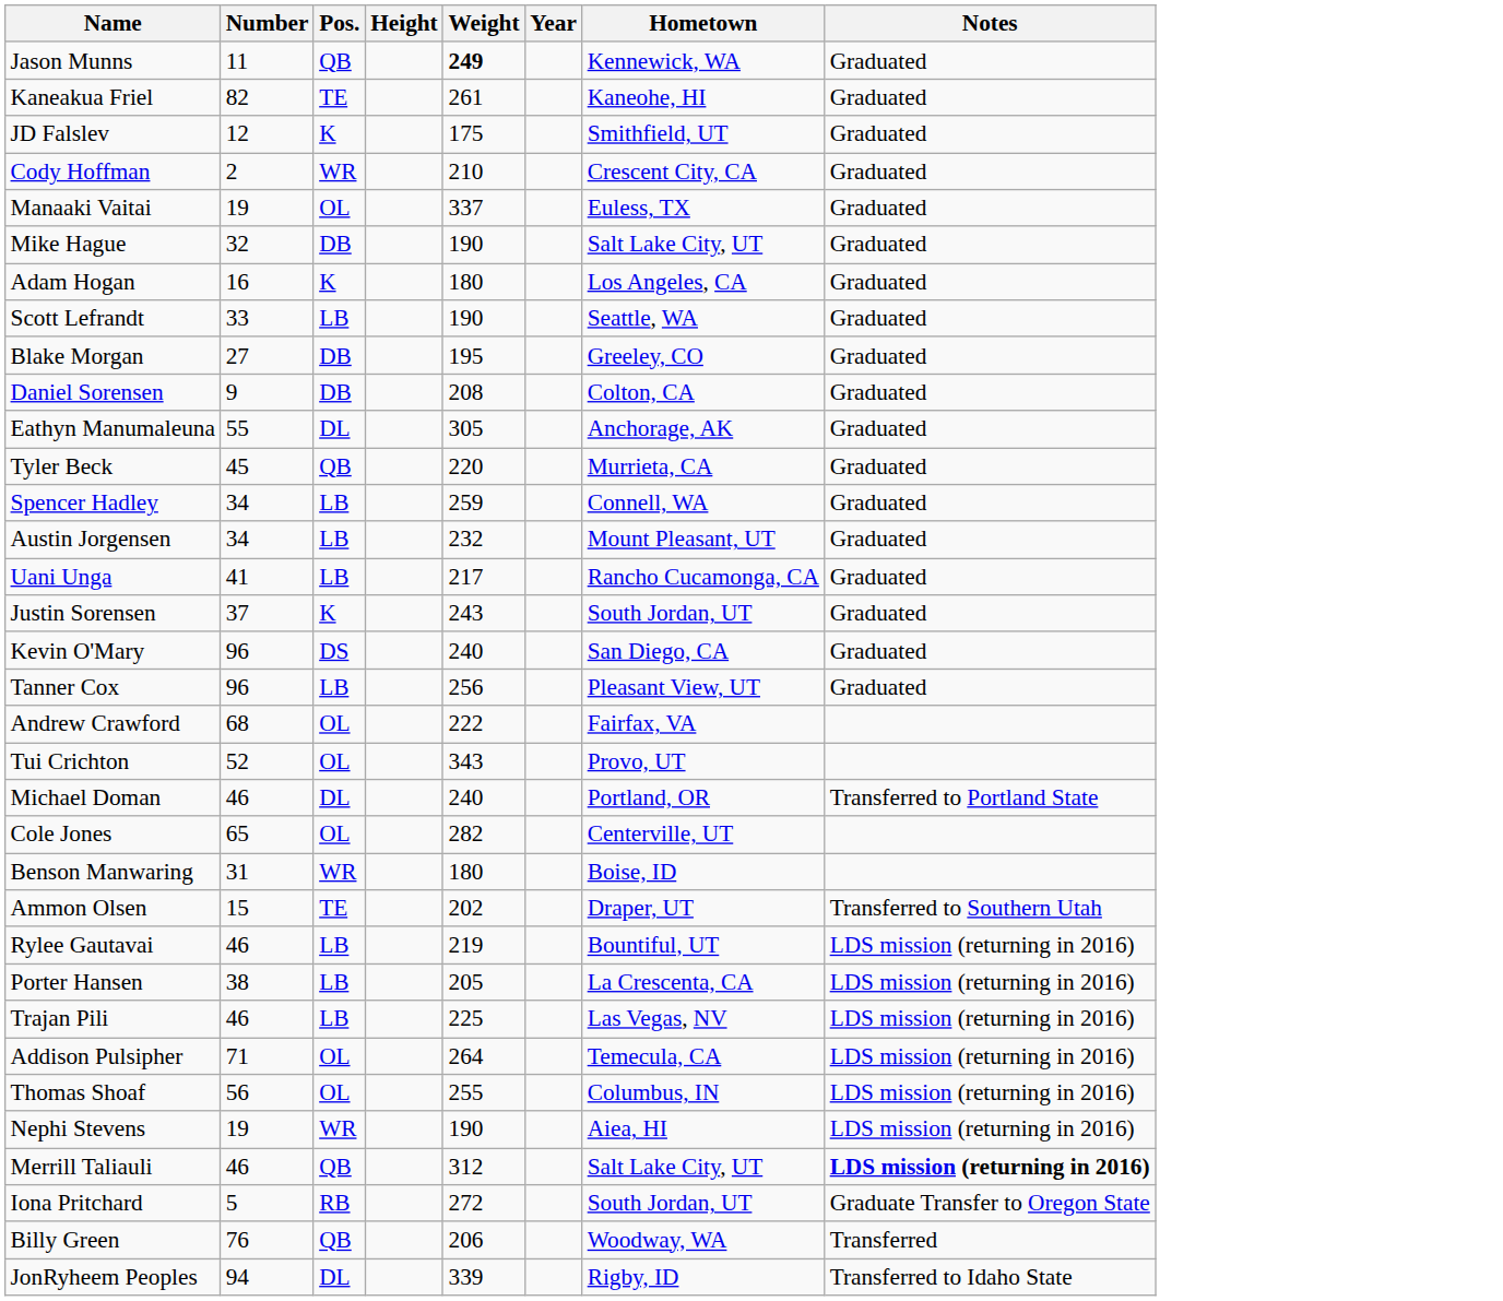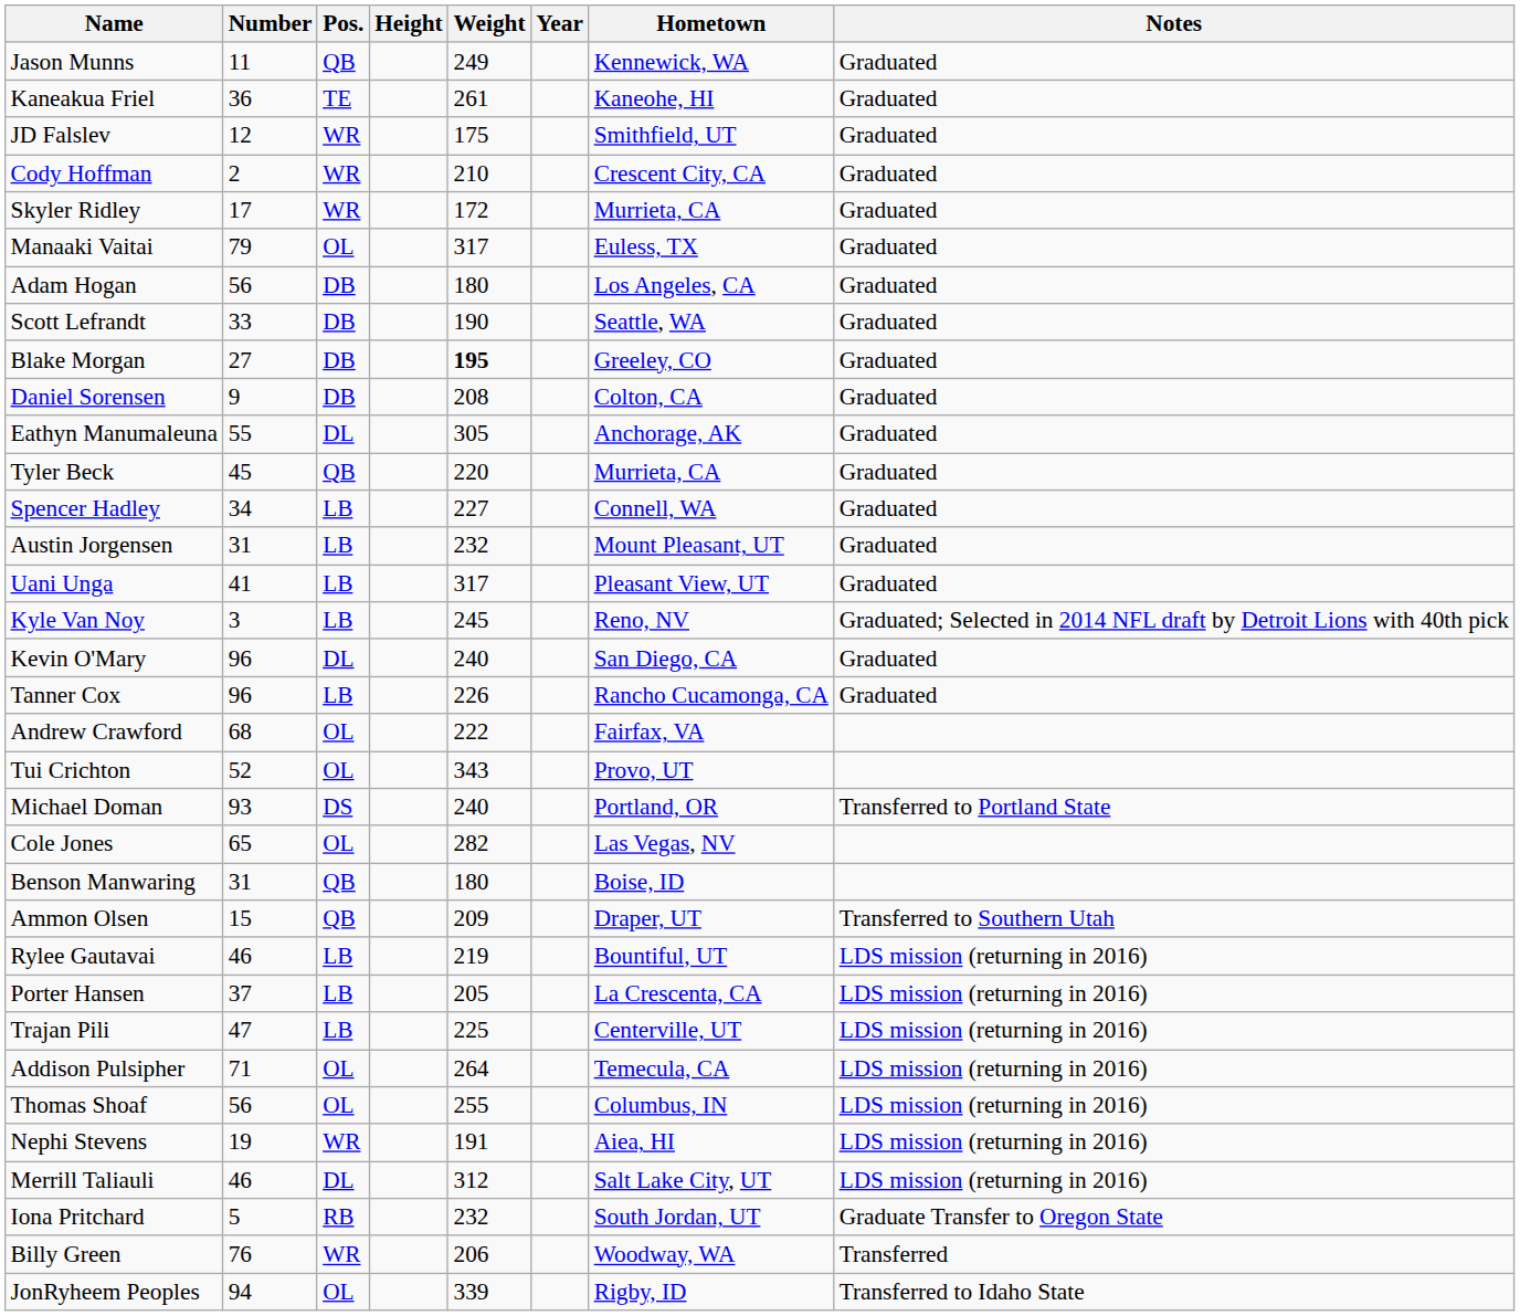Jason Munns | Weight: bold -> normal
Kaneakua Friel | Number: 82 -> 36
JD Falslev | Pos.: K -> WR
+ row: Skyler Ridley | 17 | WR | 172 | Murrieta, CA | Graduated
Manaaki Vaitai | Number: 19 -> 79
Manaaki Vaitai | Weight: 337 -> 317
- row: Mike Hague | 32 | DB | 190 | Salt Lake City, UT | Graduated
Adam Hogan | Number: 16 -> 56
Adam Hogan | Pos.: K -> DB
Scott Lefrandt | Pos.: LB -> DB
Blake Morgan | Weight: normal -> bold
Spencer Hadley | Weight: 259 -> 227
Austin Jorgensen | Number: 34 -> 31
Uani Unga | Weight: 217 -> 317
Uani Unga | Hometown: Rancho Cucamonga, CA -> Pleasant View, UT
+ row: Kyle Van Noy | 3 | LB | 245 | Reno, NV | Graduated; Selected in 2014 NFL draft by Detroit Lions with 40th pick
- row: Justin Sorensen | 37 | K | 243 | South Jordan, UT | Graduated
Kevin O'Mary | Pos.: DS -> DL
Tanner Cox | Weight: 256 -> 226
Tanner Cox | Hometown: Pleasant View, UT -> Rancho Cucamonga, CA
Michael Doman | Number: 46 -> 93
Michael Doman | Pos.: DL -> DS
Cole Jones | Hometown: Centerville, UT -> Las Vegas, NV
Benson Manwaring | Pos.: WR -> QB
Ammon Olsen | Pos.: TE -> QB
Ammon Olsen | Weight: 202 -> 209
Porter Hansen | Number: 38 -> 37
Trajan Pili | Number: 46 -> 47
Trajan Pili | Hometown: Las Vegas, NV -> Centerville, UT
Nephi Stevens | Weight: 190 -> 191
Merrill Taliauli | Pos.: QB -> DL
Merrill Taliauli | Notes: bold -> normal
Iona Pritchard | Weight: 272 -> 232
Billy Green | Pos.: QB -> WR
JonRyheem Peoples | Pos.: DL -> OL
